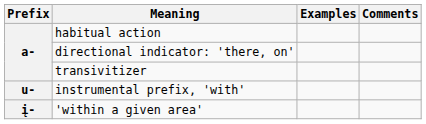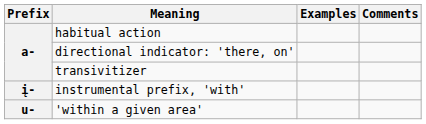instrumental prefix, 'with' | Prefix: u- -> į-
'within a given area' | Prefix: į- -> u-
